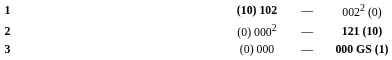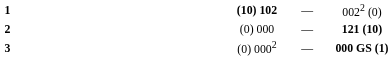2 | column 3: (0) 0002 -> (0) 000
3 | column 3: (0) 000 -> (0) 0002
